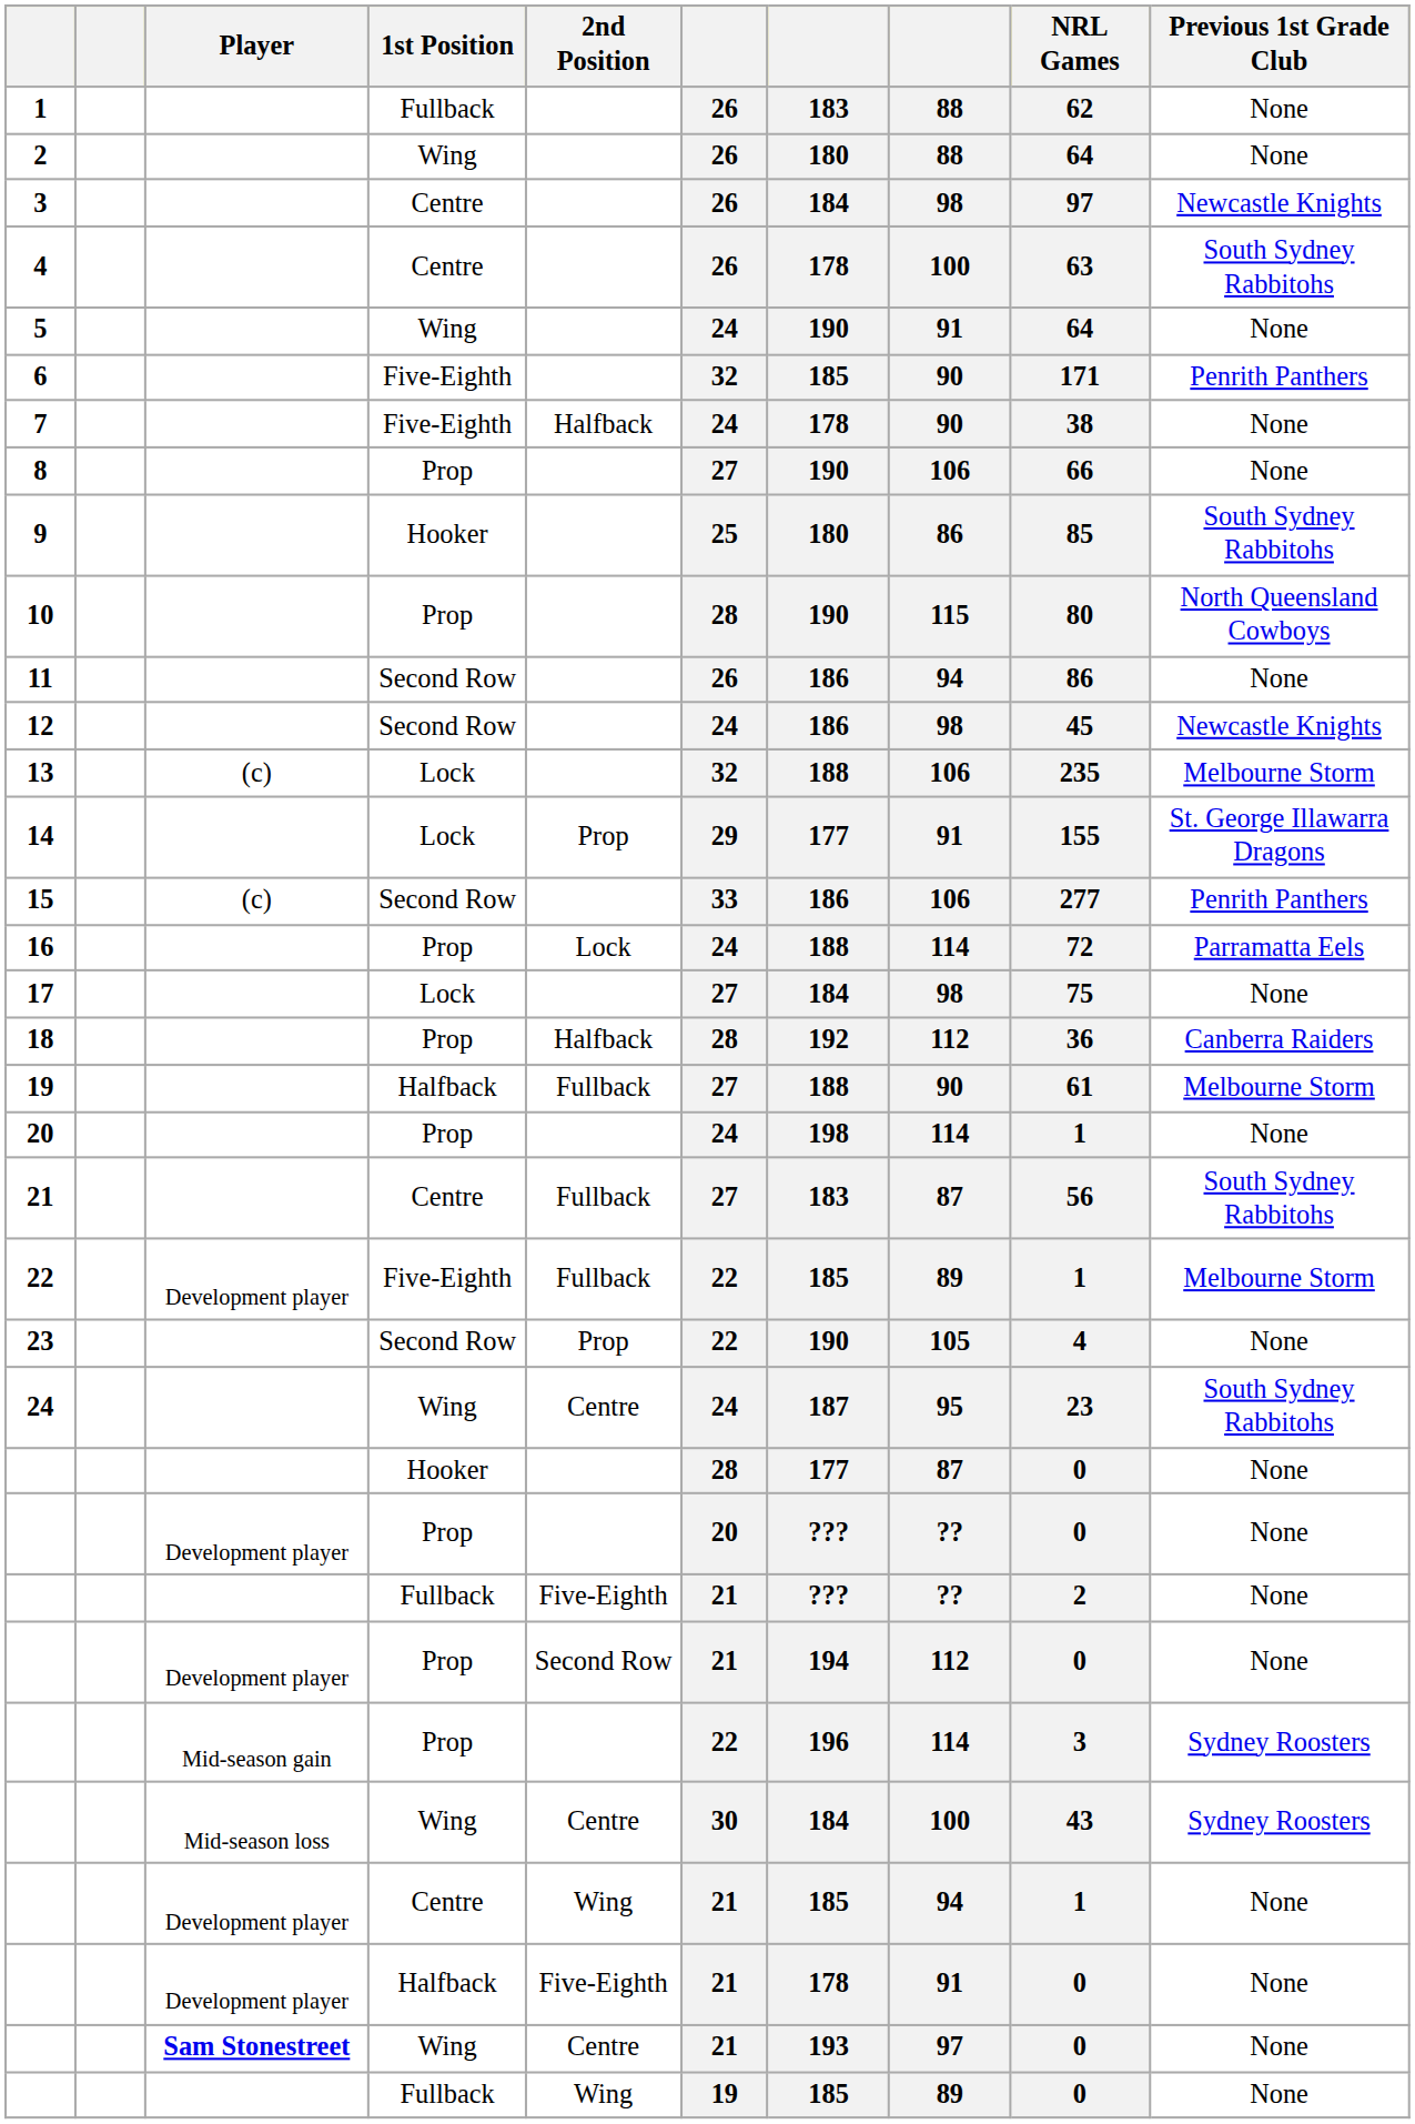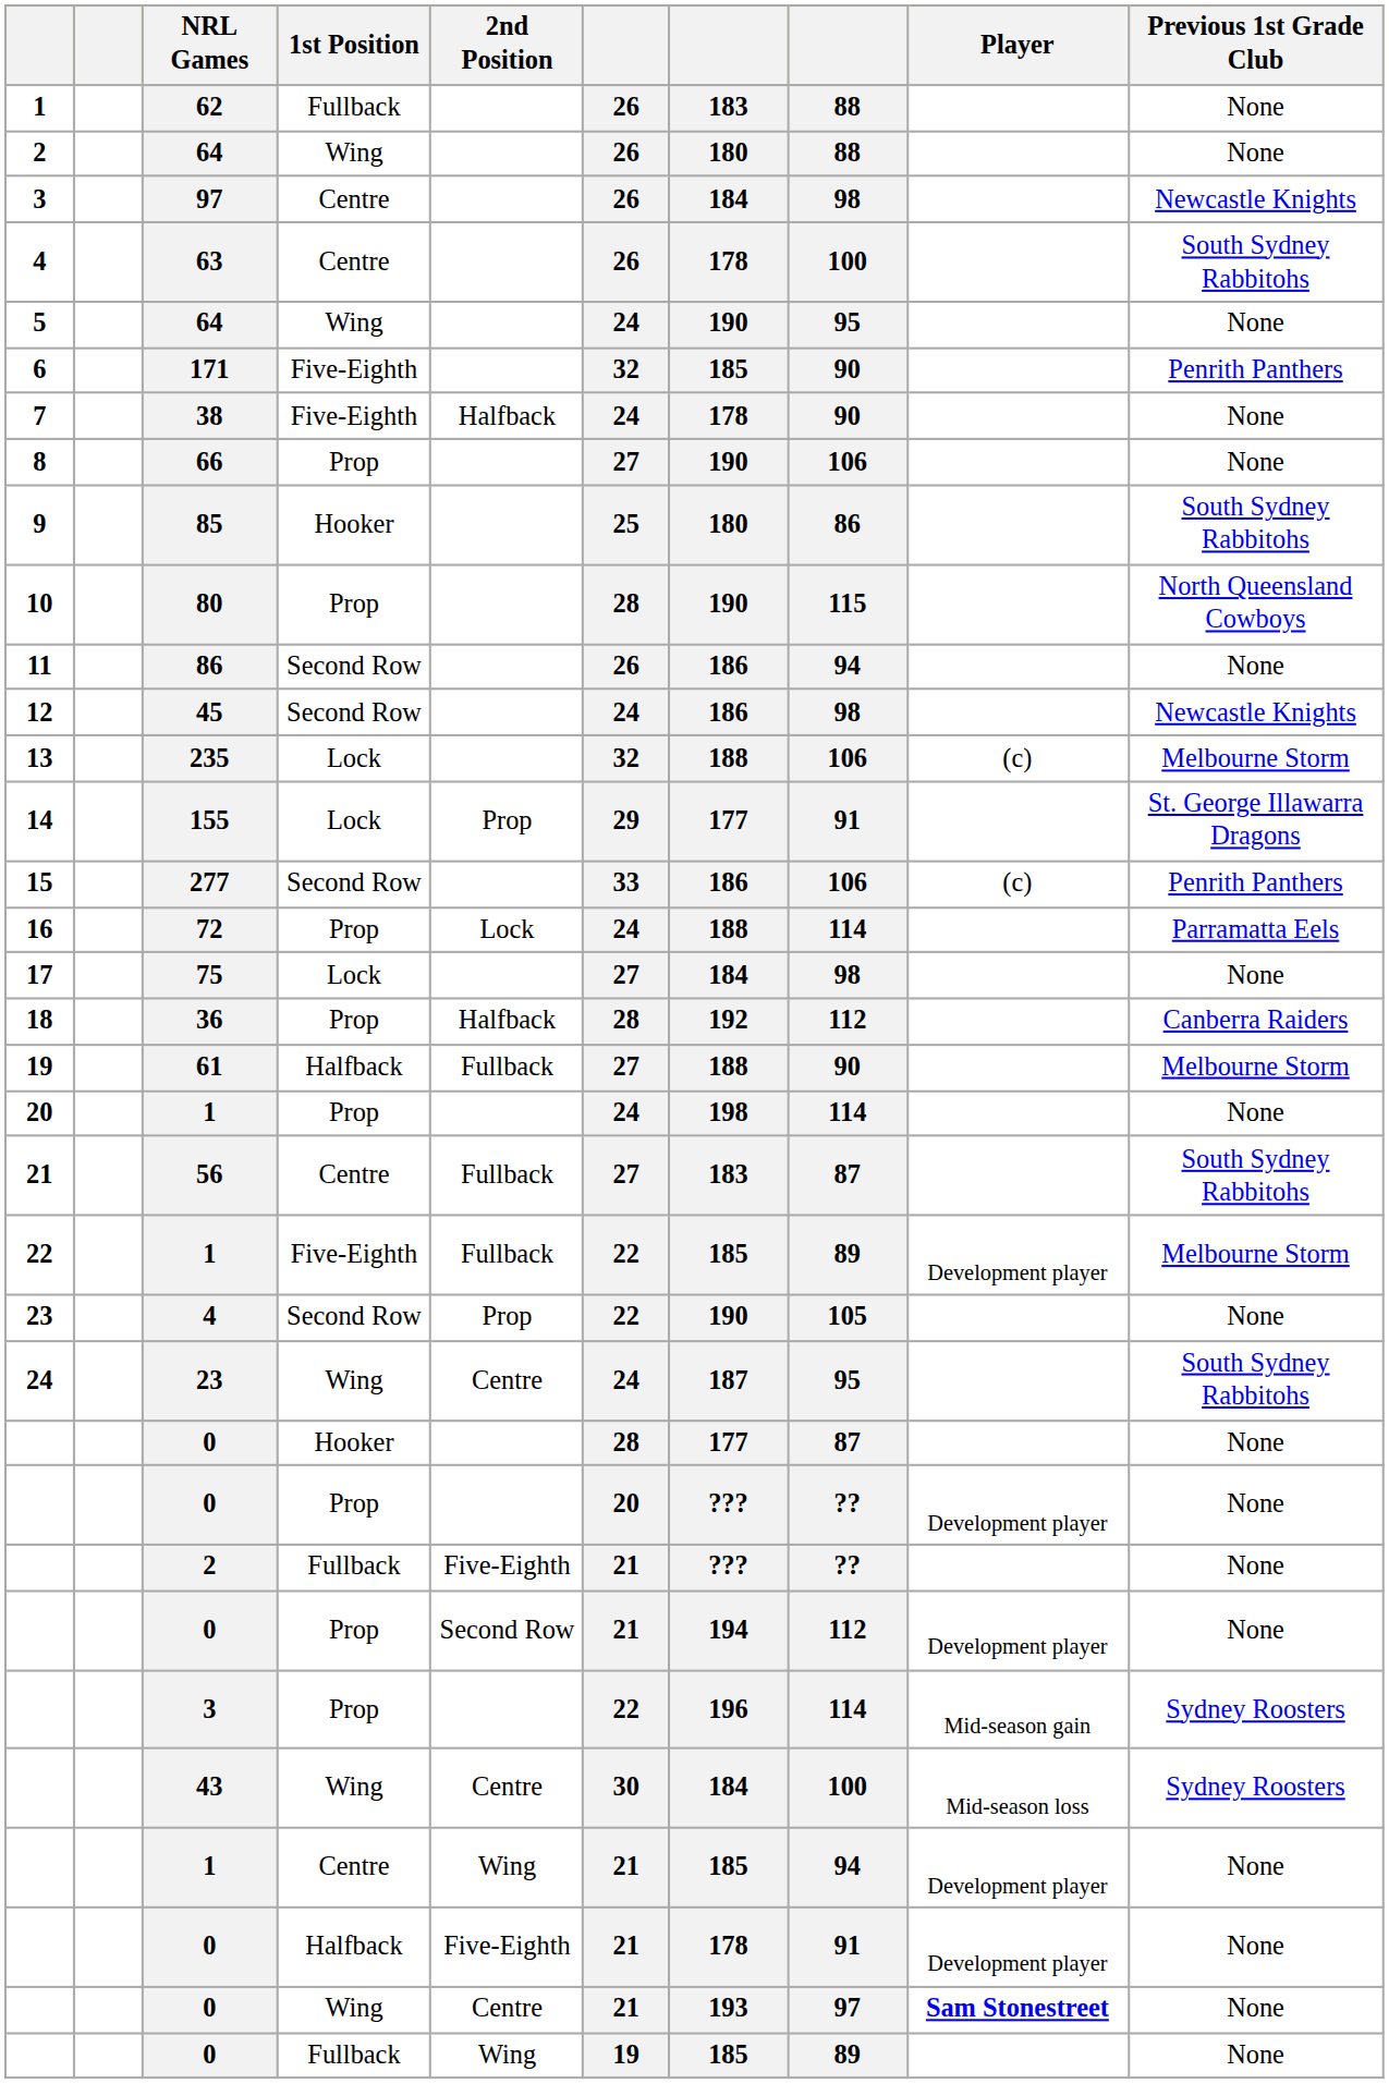columns swapped: Player <-> NRL Games
5 | column 8: 91 -> 95
